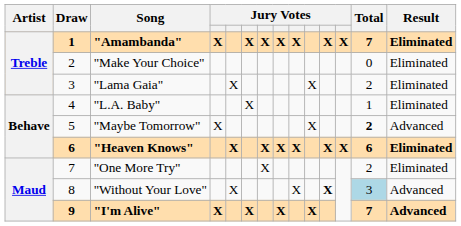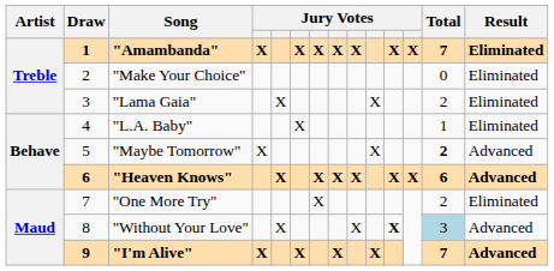"Heaven Knows" | Result: Eliminated -> Advanced
